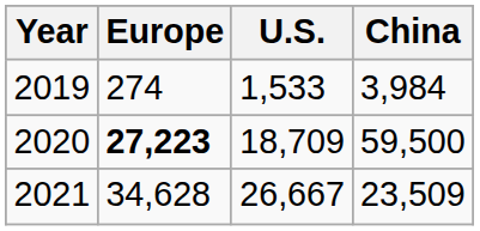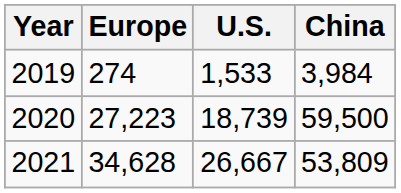2020 | Europe: bold -> normal
2020 | U.S.: 18,709 -> 18,739
2021 | China: 23,509 -> 53,809
